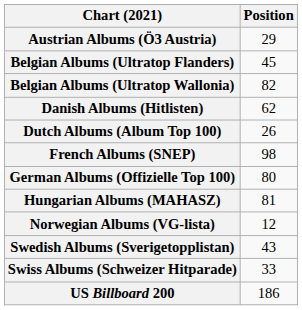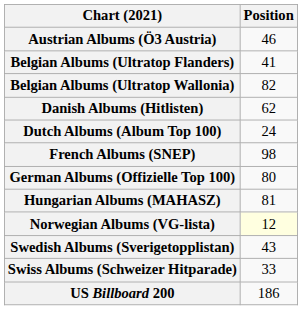Austrian Albums (Ö3 Austria) | Position: 29 -> 46
Belgian Albums (Ultratop Flanders) | Position: 45 -> 41
Dutch Albums (Album Top 100) | Position: 26 -> 24
Norwegian Albums (VG-lista) | Position: no background -> lightyellow background
